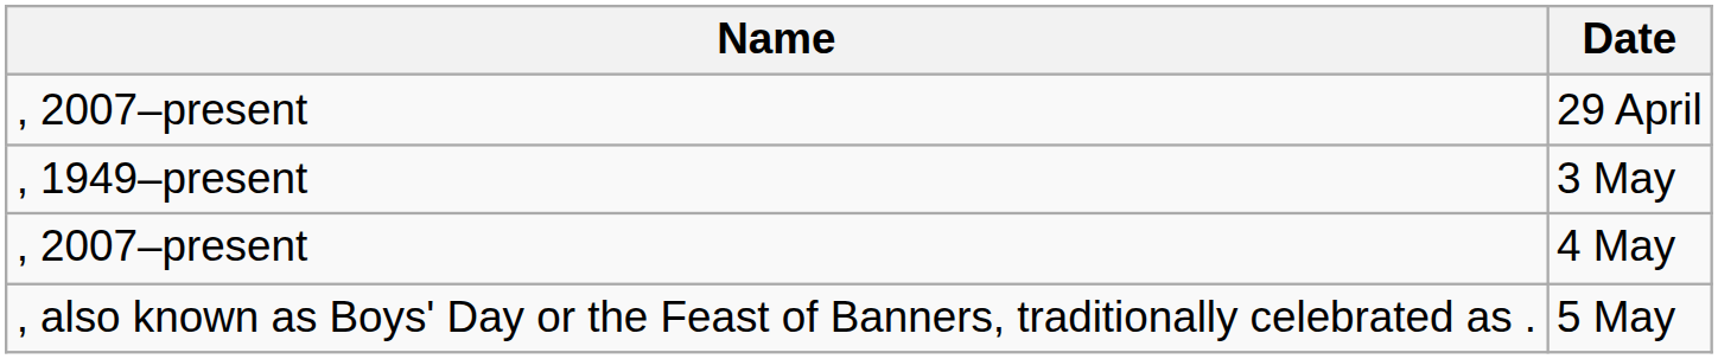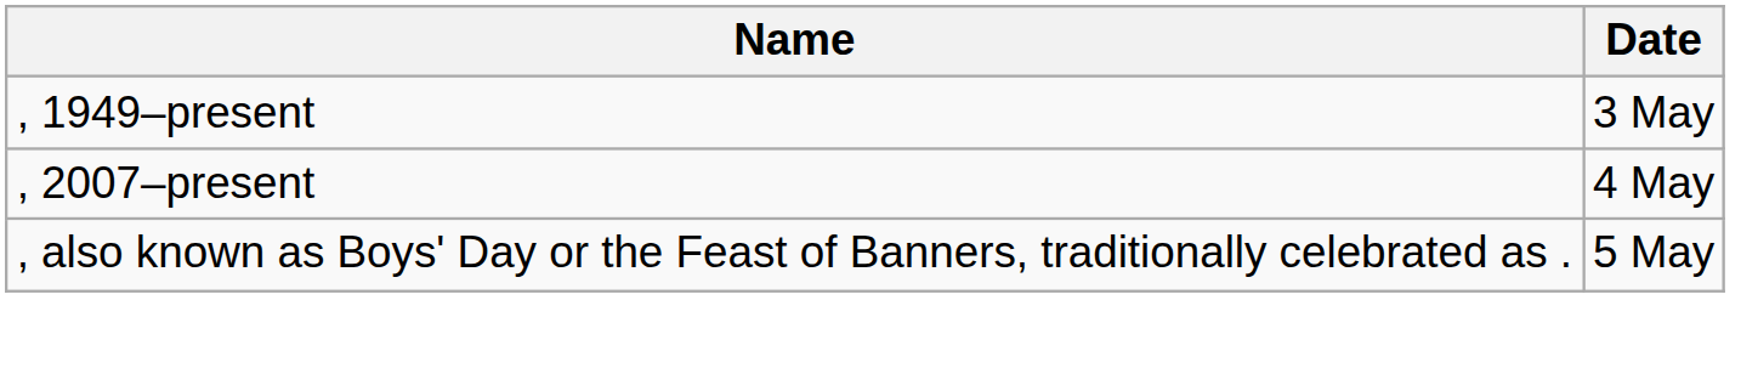- row: , 2007–present | 29 April
